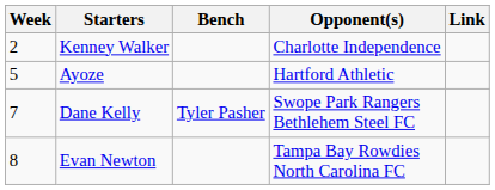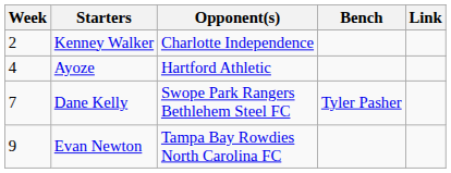columns swapped: Bench <-> Opponent(s)
Ayoze | Week: 5 -> 4
Evan Newton | Week: 8 -> 9
